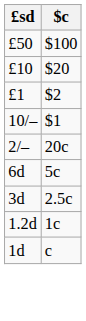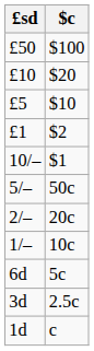+ row: £5 | $10
+ row: 5/– | 50c
+ row: 1/– | 10c
- row: 1.2d | 1c
